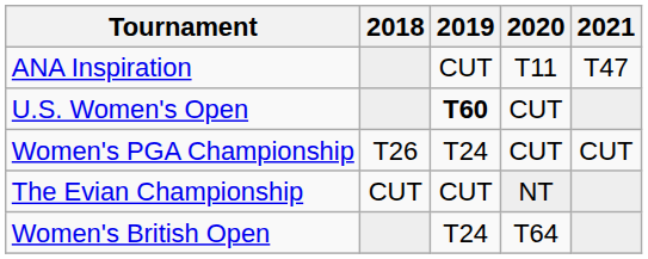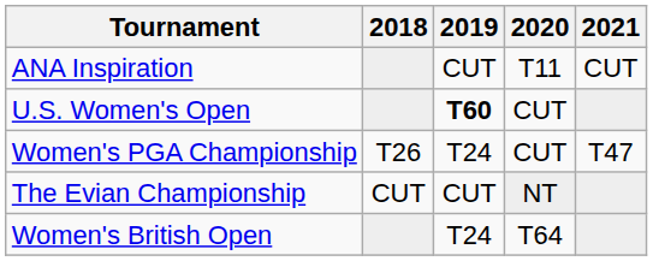ANA Inspiration | 2021: T47 -> CUT
Women's PGA Championship | 2021: CUT -> T47
